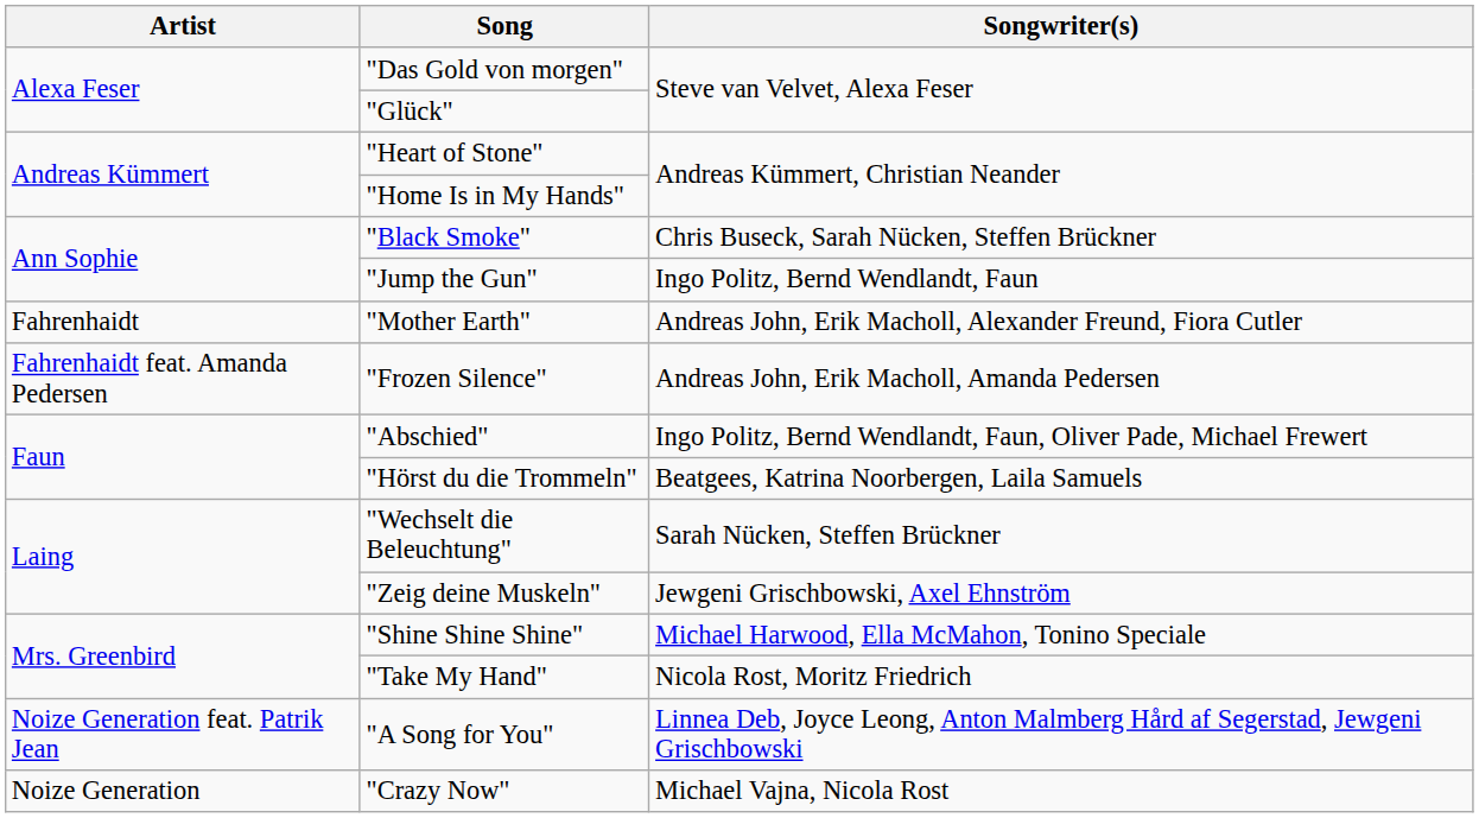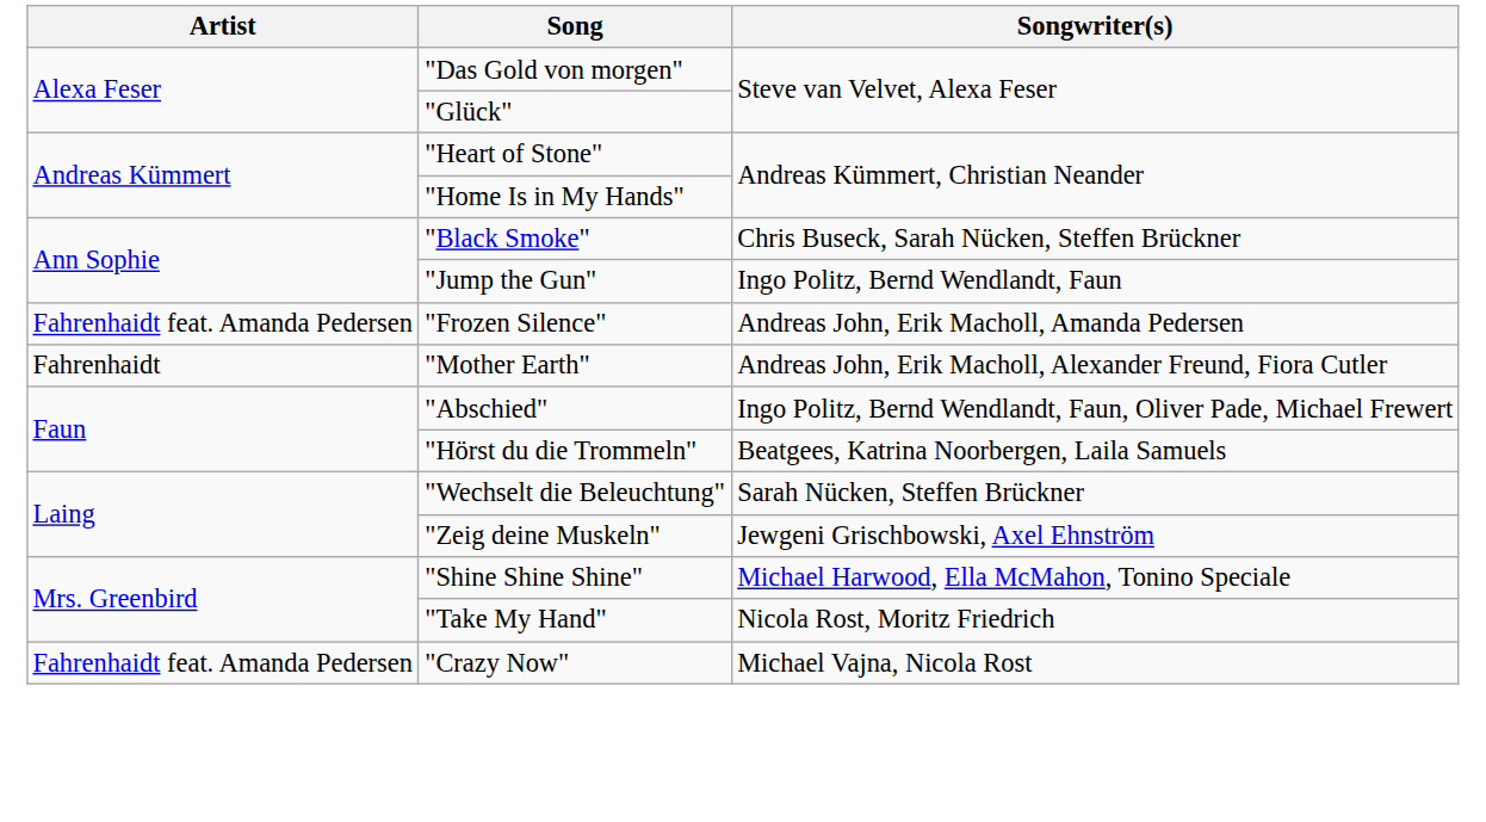rows swapped: "Frozen Silence" <-> "Mother Earth"
- row: Noize Generation feat. Patrik Jean | "A Song for You" | Linnea Deb, Joyce Leong, Anton Malmberg Hård af Segerstad, Jewgeni Grischbowski
"Crazy Now" | Artist: Noize Generation -> Fahrenhaidt feat. Amanda Pedersen
